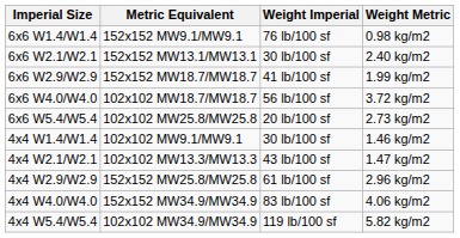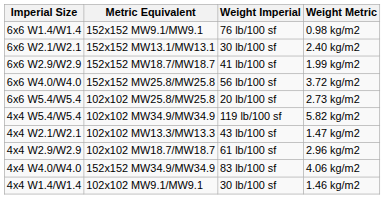6x6 W4.0/W4.0 | Metric Equivalent: 102x102 MW18.7/MW18.7 -> 152x152 MW25.8/MW25.8
rows swapped: 4x4 W1.4/W1.4 <-> 4x4 W5.4/W5.4
4x4 W2.9/W2.9 | Metric Equivalent: 152x152 MW25.8/MW25.8 -> 102x102 MW18.7/MW18.7
